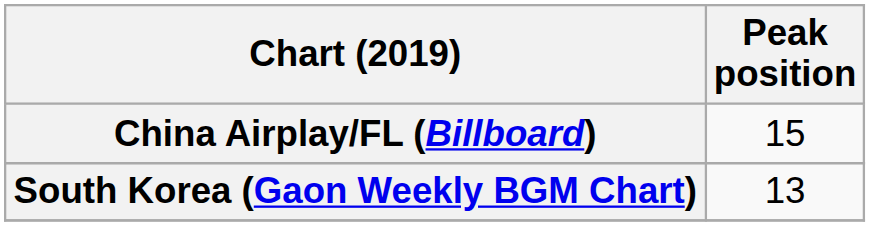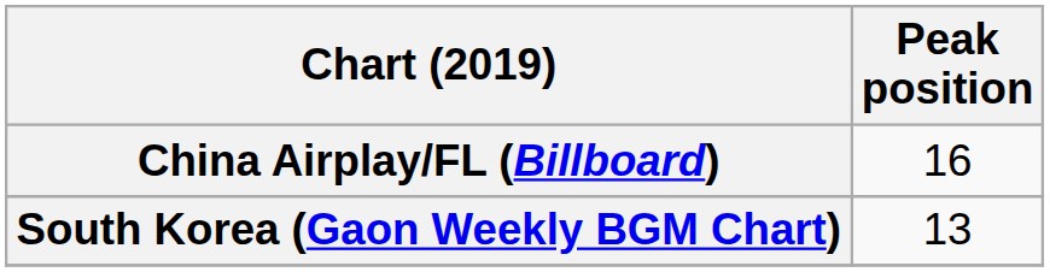China Airplay/FL (Billboard) | Peak position: 15 -> 16
